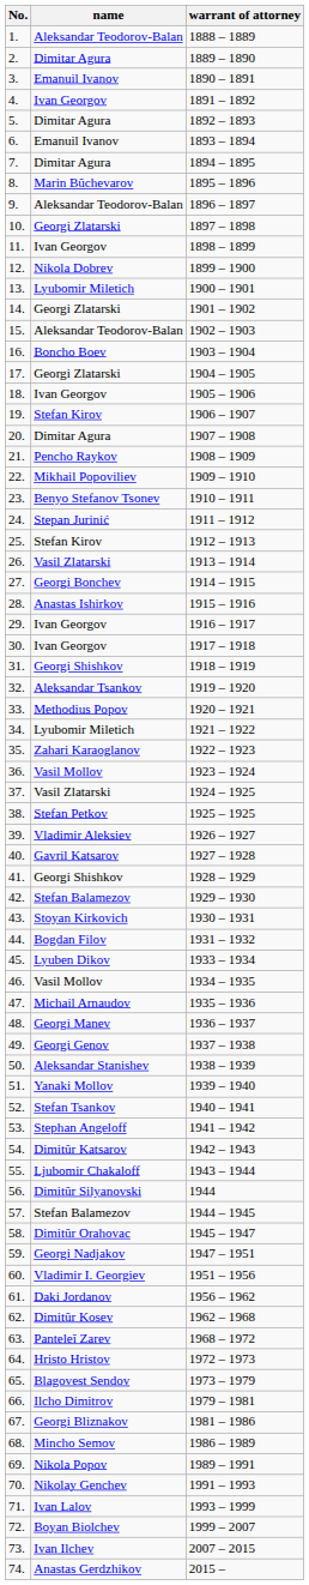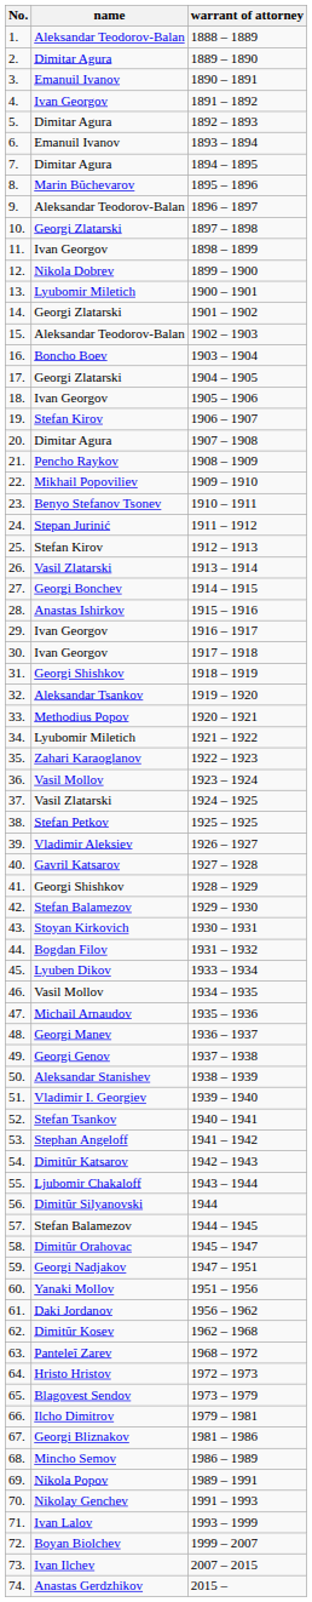51. | name: Yanaki Mollov -> Vladimir I. Georgiev
60. | name: Vladimir I. Georgiev -> Yanaki Mollov
